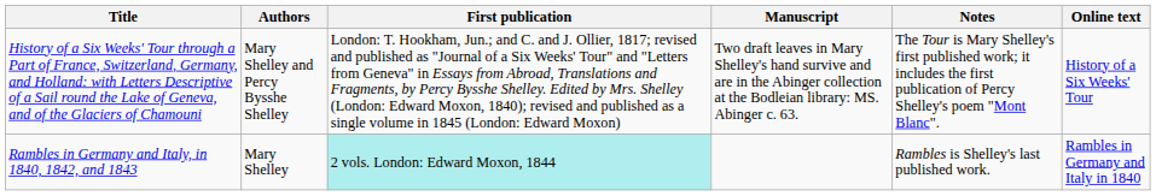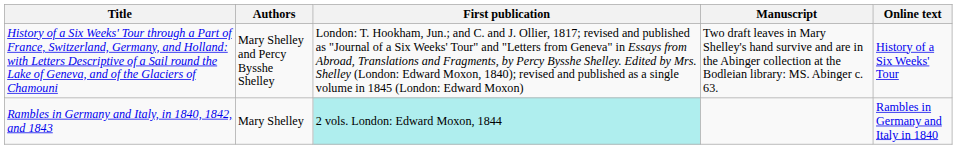- column: Notes | The Tour is Mary Shelley's first published work; it includes the first publication of Percy Shelley's poem "Mont Blanc". | Rambles is Shelley's last published work.
